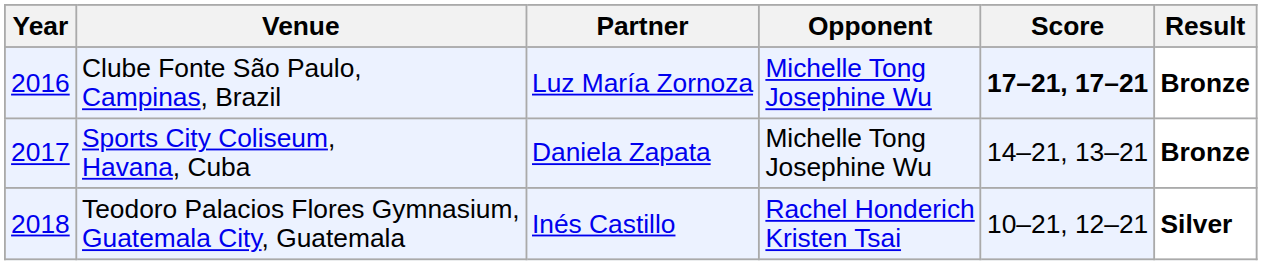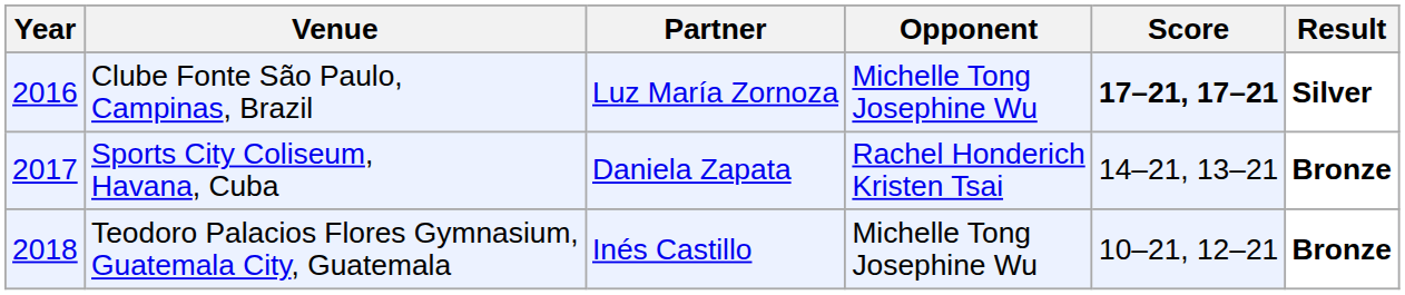Clube Fonte São Paulo, Campinas, Brazil | Result: Bronze -> Silver
Sports City Coliseum, Havana, Cuba | Opponent: Michelle Tong Josephine Wu -> Rachel Honderich Kristen Tsai
Teodoro Palacios Flores Gymnasium, Guatemala City, Guatemala | Opponent: Rachel Honderich Kristen Tsai -> Michelle Tong Josephine Wu
Teodoro Palacios Flores Gymnasium, Guatemala City, Guatemala | Result: Silver -> Bronze
